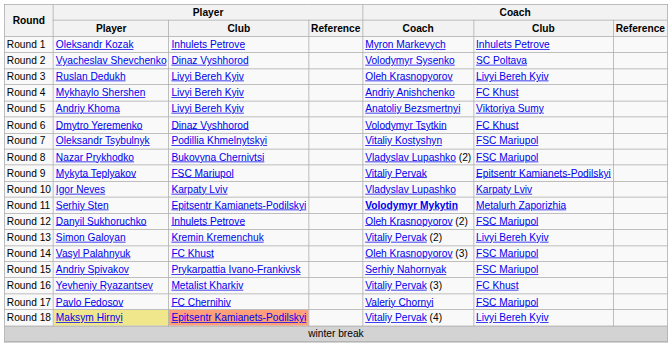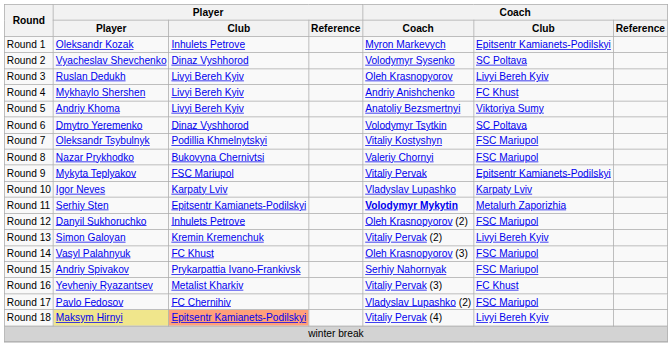Round 1 | Coach / Club: Inhulets Petrove -> Epitsentr Kamianets-Podilskyi
Round 6 | Coach / Club: FC Khust -> SC Poltava
Round 8 | Coach: Vladyslav Lupashko (2) -> Valeriy Chornyi
Round 17 | Coach: Valeriy Chornyi -> Vladyslav Lupashko (2)
